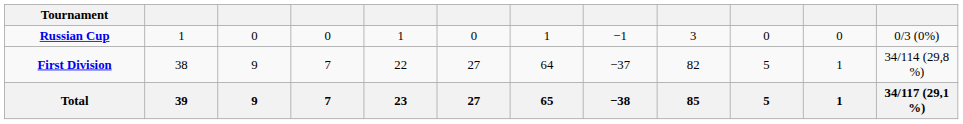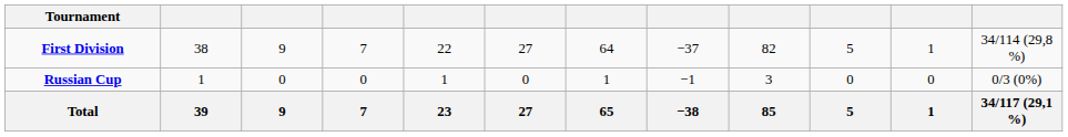rows swapped: First Division <-> Russian Cup
